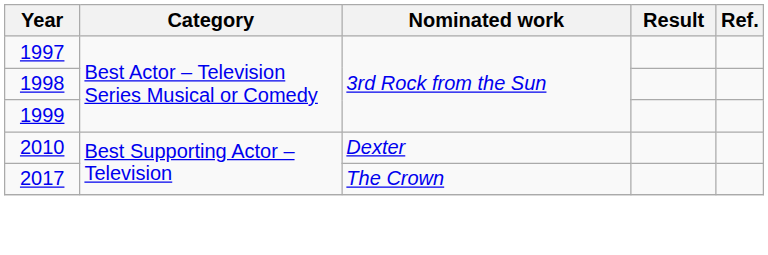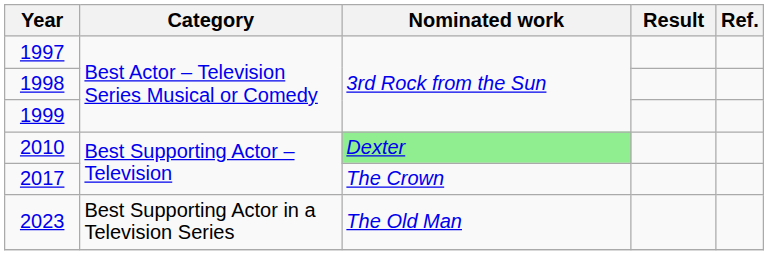2010 | Nominated work: no background -> lightgreen background
+ row: 2023 | Best Supporting Actor in a Television Series | The Old Man
